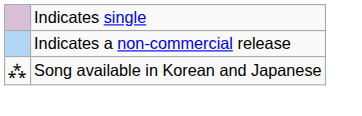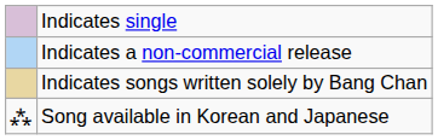+ row: Indicates songs written solely by Bang Chan
